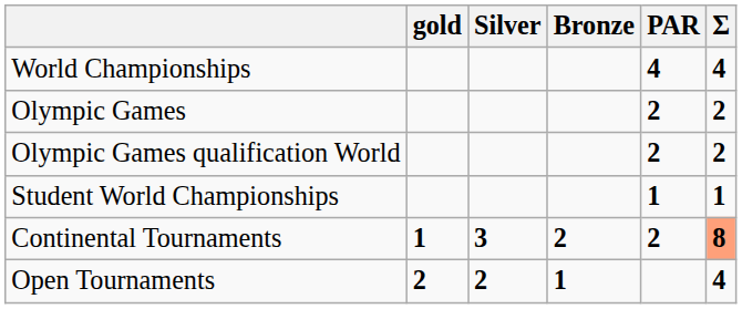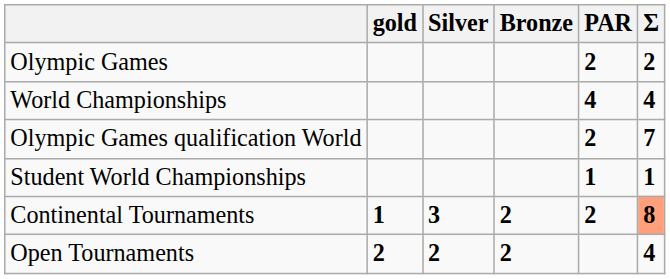rows swapped: Olympic Games <-> World Championships
Olympic Games qualification World | Σ: 2 -> 7
Open Tournaments | Bronze: 1 -> 2
